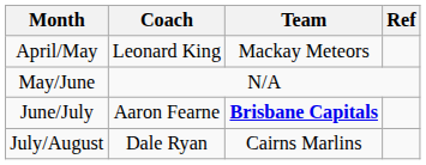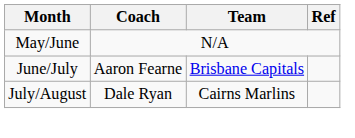- row: April/May | Leonard King | Mackay Meteors
June/July | Team: bold -> normal
